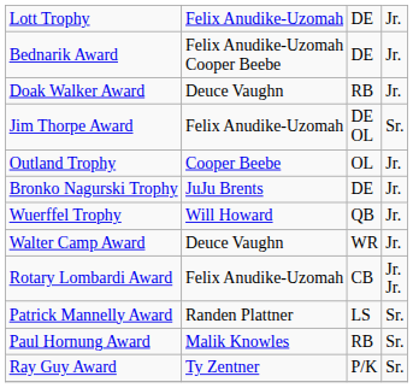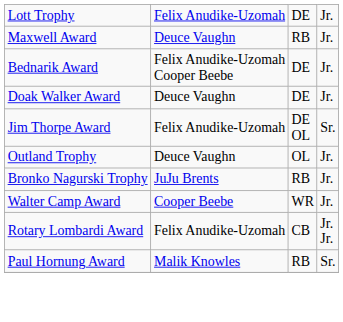+ row: Maxwell Award | Deuce Vaughn | RB | Jr.
Doak Walker Award | column 3: RB -> DE
Outland Trophy | column 2: Cooper Beebe -> Deuce Vaughn
Bronko Nagurski Trophy | column 3: DE -> RB
- row: Wuerffel Trophy | Will Howard | QB | Jr.
Walter Camp Award | column 2: Deuce Vaughn -> Cooper Beebe
- row: Patrick Mannelly Award | Randen Plattner | LS | Sr.
- row: Ray Guy Award | Ty Zentner | P/K | Sr.
